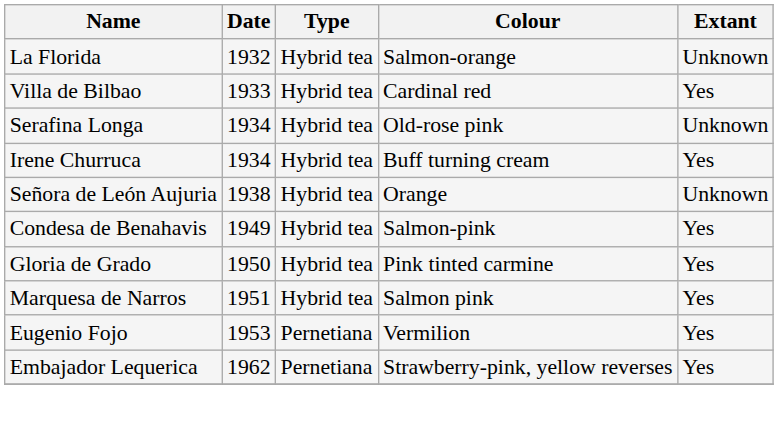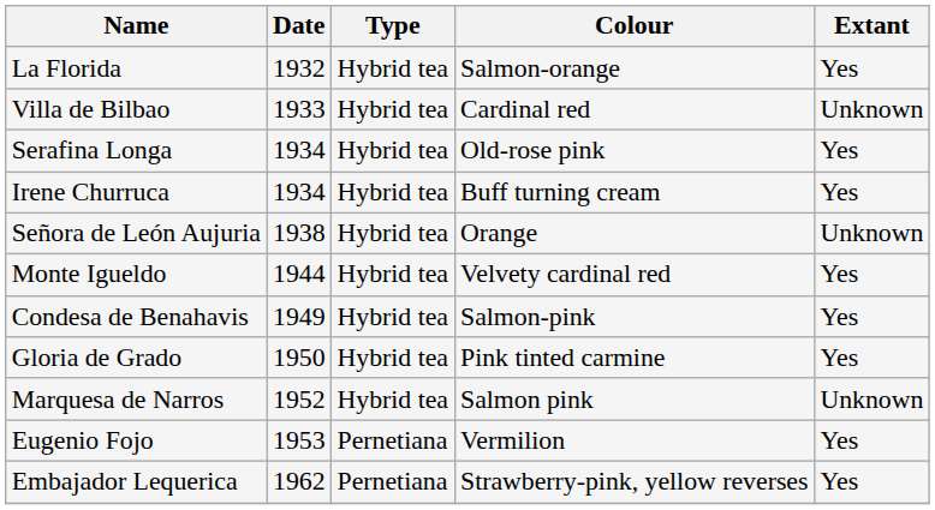La Florida | Extant: Unknown -> Yes
Villa de Bilbao | Extant: Yes -> Unknown
Serafina Longa | Extant: Unknown -> Yes
+ row: Monte Igueldo | 1944 | Hybrid tea | Velvety cardinal red | Yes
Marquesa de Narros | Date: 1951 -> 1952
Marquesa de Narros | Extant: Yes -> Unknown
